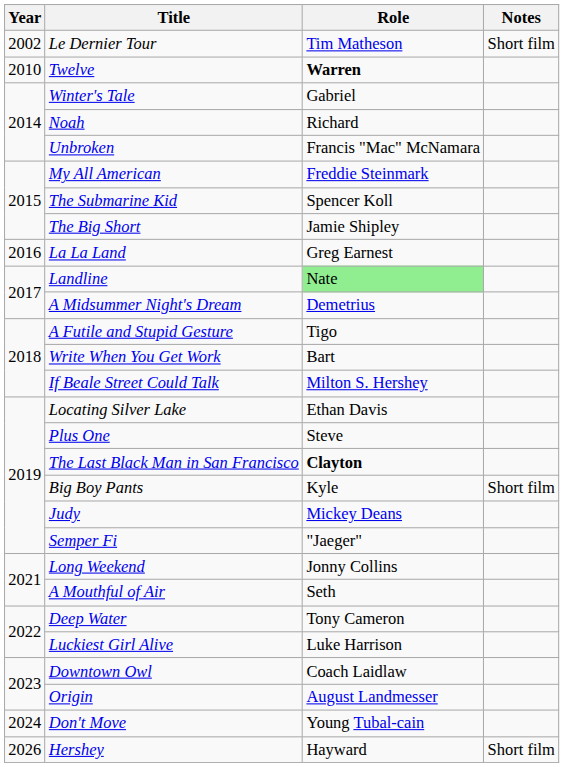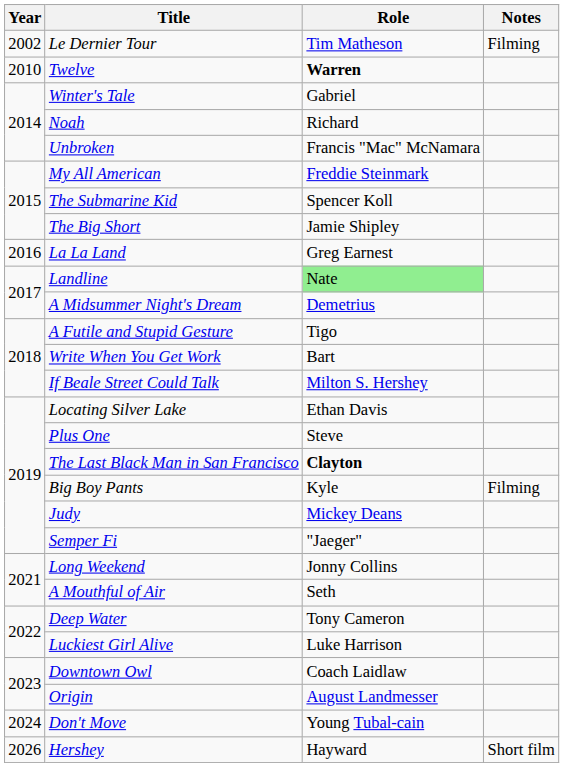Le Dernier Tour | Notes: Short film -> Filming
Big Boy Pants | Notes: Short film -> Filming
